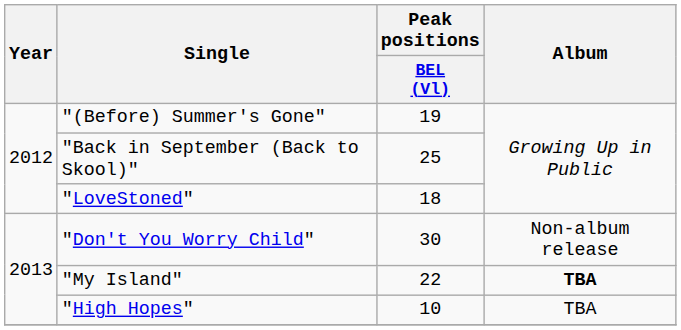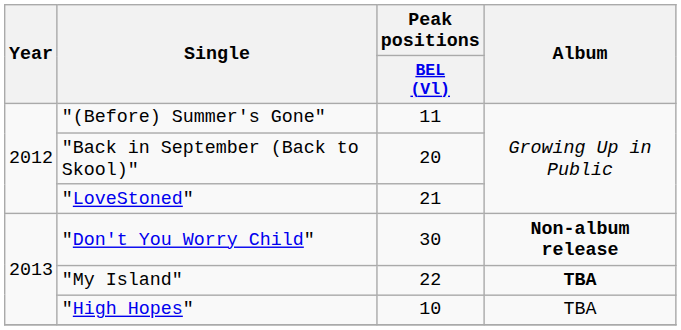"(Before) Summer's Gone" | Peak positions / BEL (Vl): 19 -> 11
"Back in September (Back to Skool)" | Peak positions / BEL (Vl): 25 -> 20
"LoveStoned" | Peak positions / BEL (Vl): 18 -> 21
"Don't You Worry Child" | Album: normal -> bold
